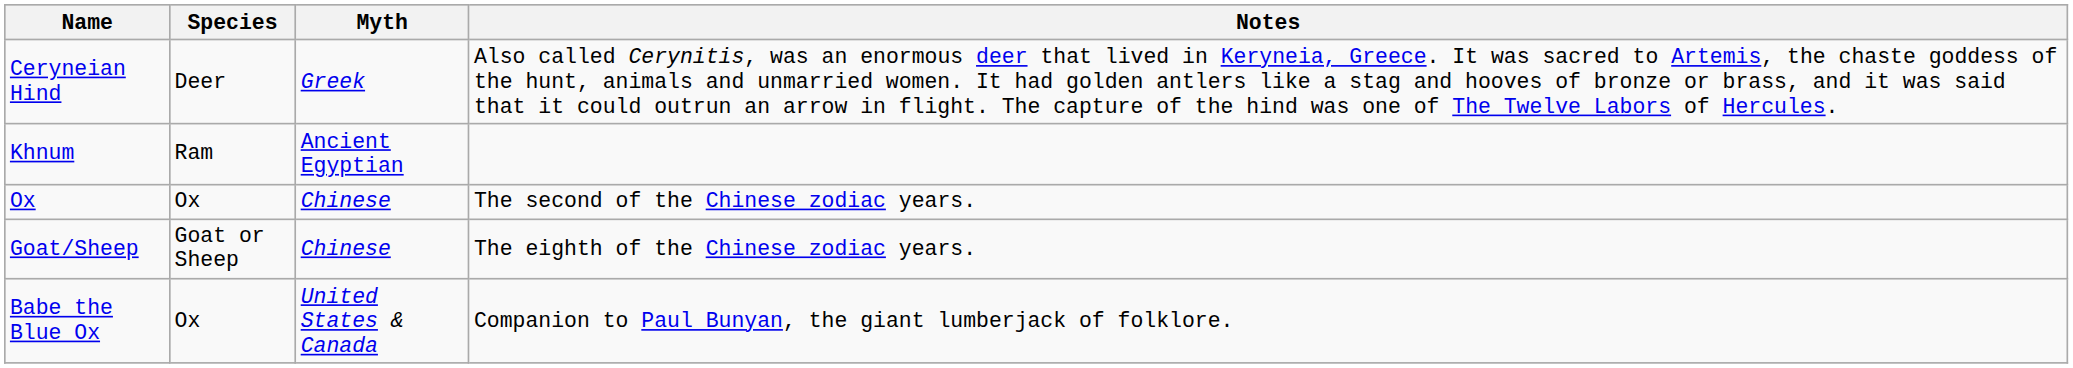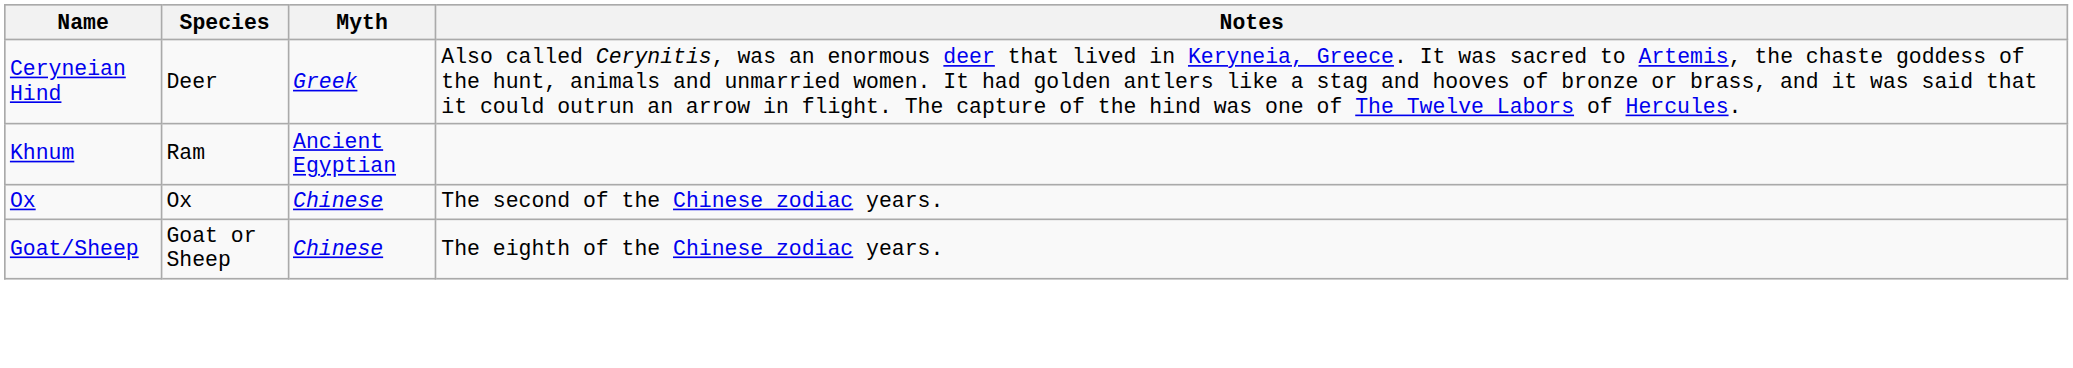- row: Babe the Blue Ox | Ox | United States & Canada | Companion to Paul Bunyan, the giant lumberjack of folklore.
